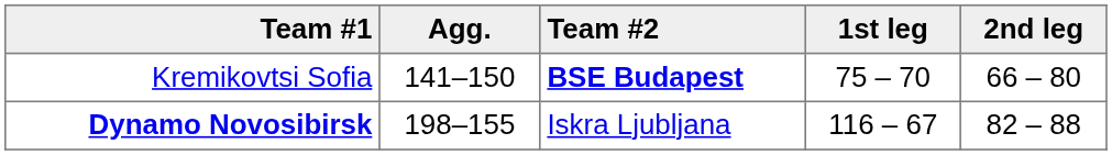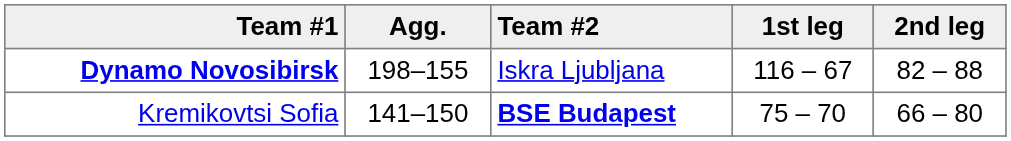rows swapped: Dynamo Novosibirsk <-> Kremikovtsi Sofia
